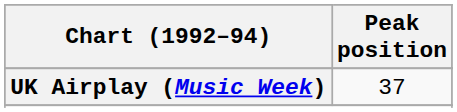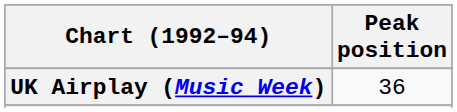UK Airplay (Music Week) | Peak position: 37 -> 36
